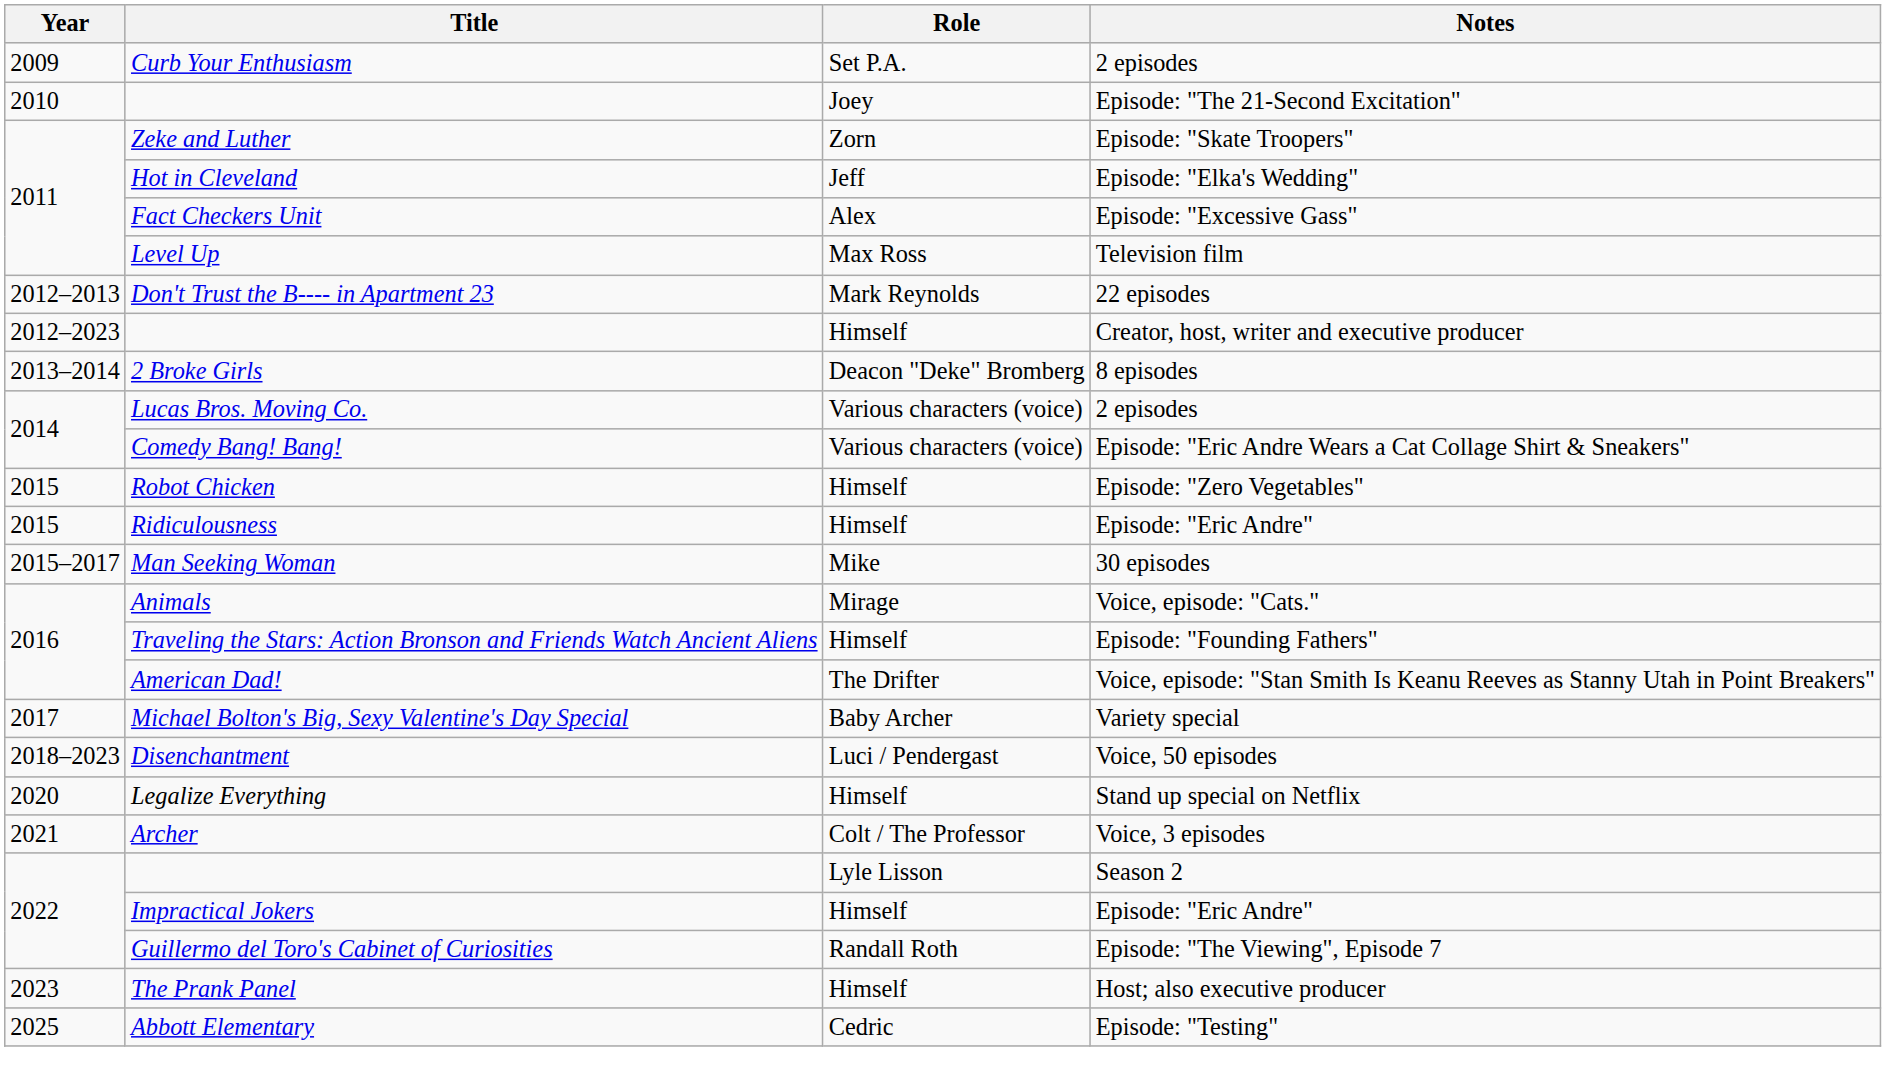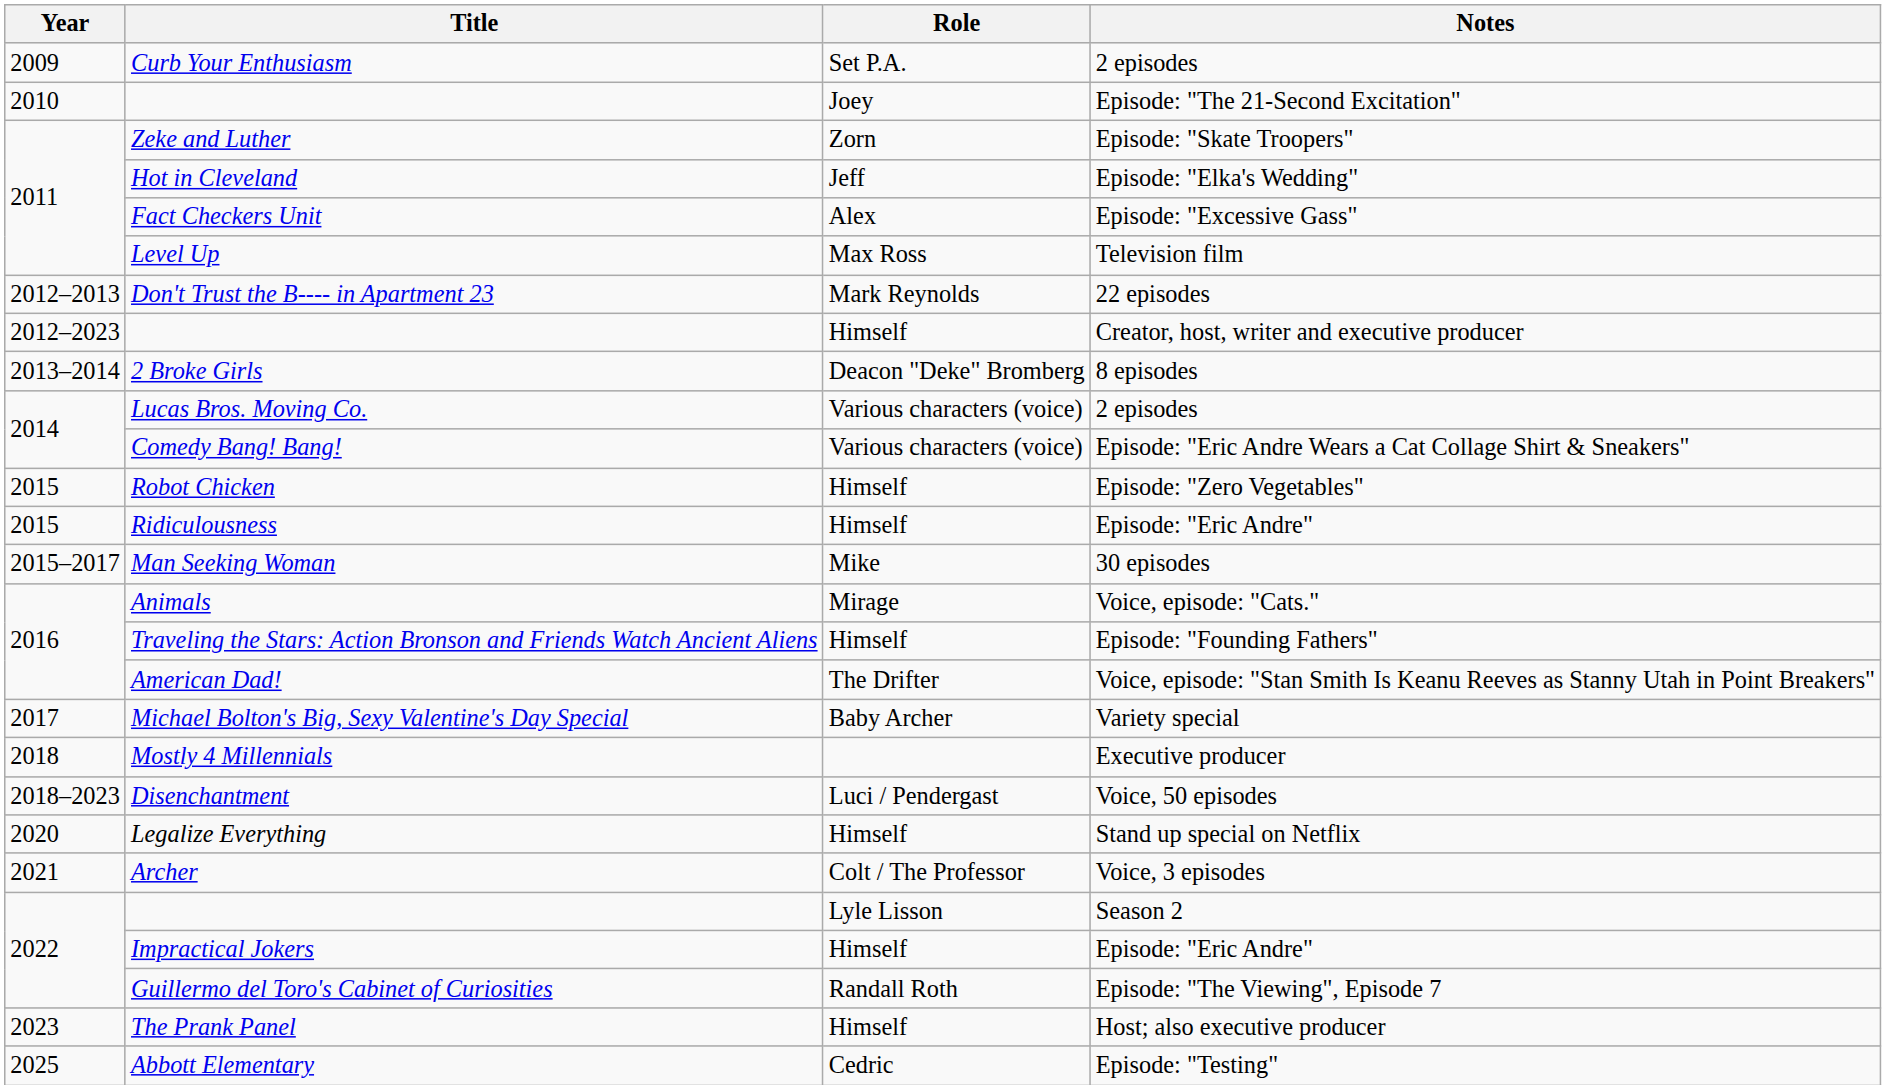+ row: 2018 | Mostly 4 Millennials | Executive producer
